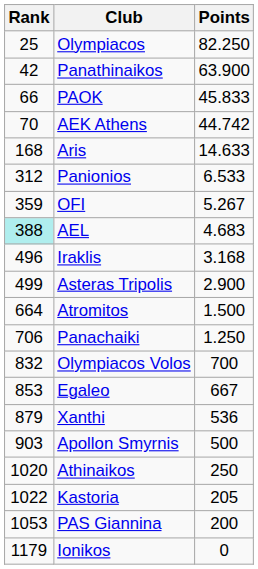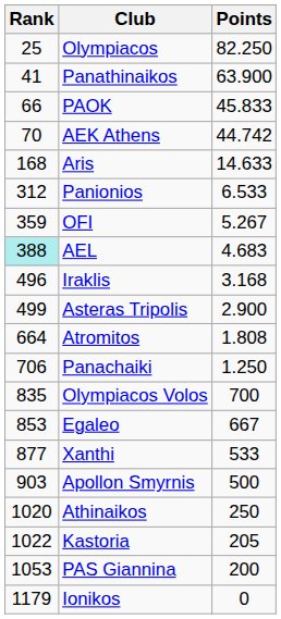Panathinaikos | Rank: 42 -> 41
Atromitos | Points: 1.500 -> 1.808
Olympiacos Volos | Rank: 832 -> 835
Xanthi | Rank: 879 -> 877
Xanthi | Points: 536 -> 533
